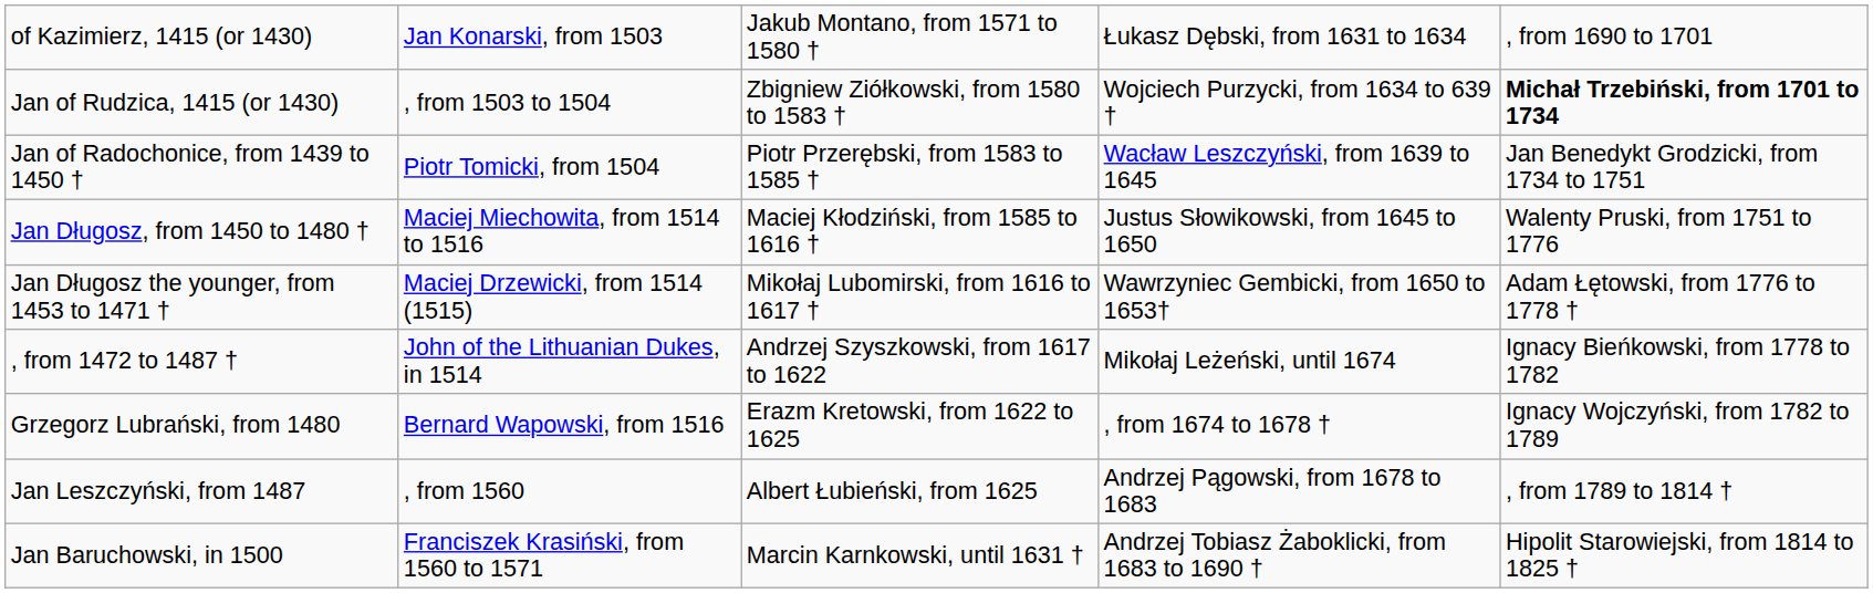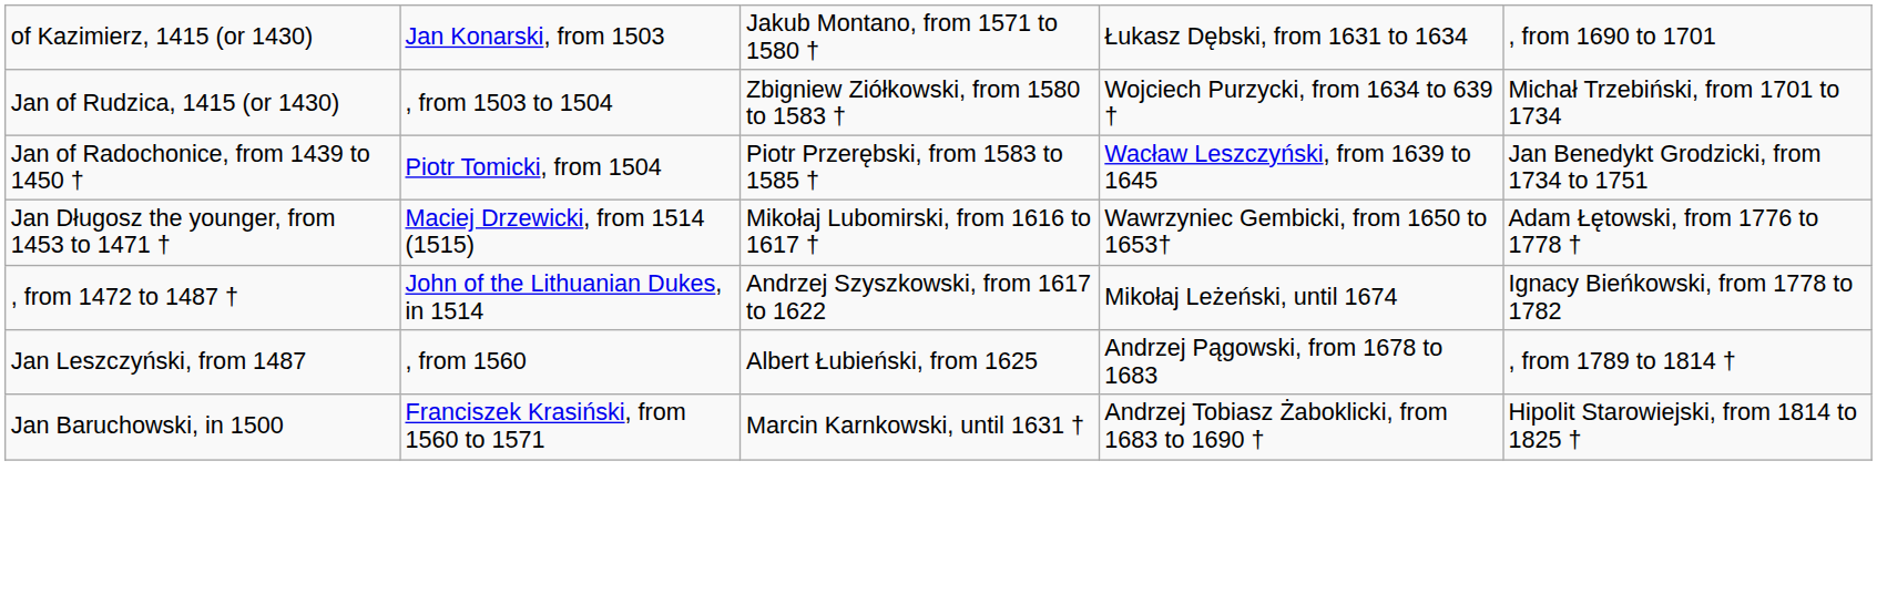Jan of Rudzica, 1415 (or 1430) | column 5: bold -> normal
- row: Jan Długosz, from 1450 to 1480 † | Maciej Miechowita, from 1514 to 1516 | Maciej Kłodziński, from 1585 to 1616 † | Justus Słowikowski, from 1645 to 1650 | Walenty Pruski, from 1751 to 1776
- row: Grzegorz Lubrański, from 1480 | Bernard Wapowski, from 1516 | Erazm Kretowski, from 1622 to 1625 | , from 1674 to 1678 † | Ignacy Wojczyński, from 1782 to 1789
